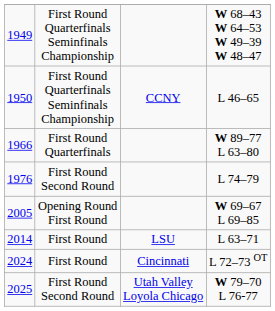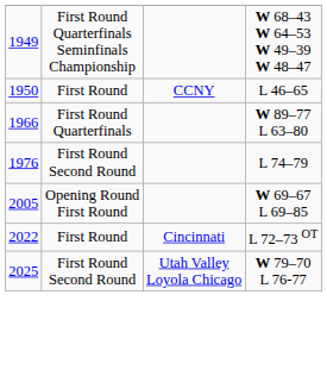L 46–65 | column 2: First Round Quarterfinals Seminfinals Championship -> First Round
- row: 2014 | First Round | LSU | L 63–71
L 72–73 OT | column 1: 2024 -> 2022
